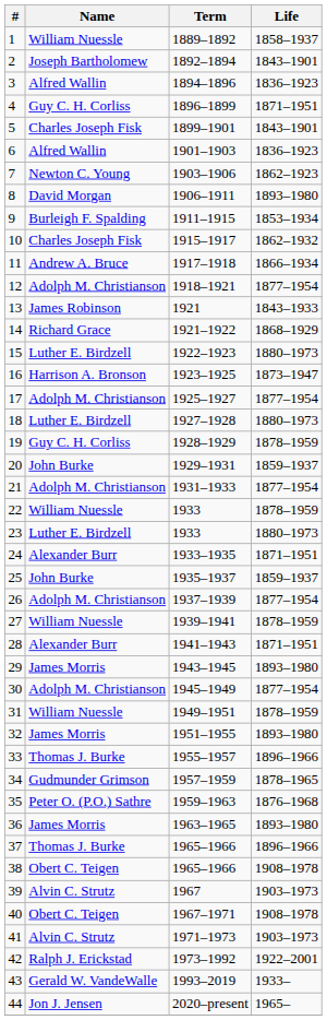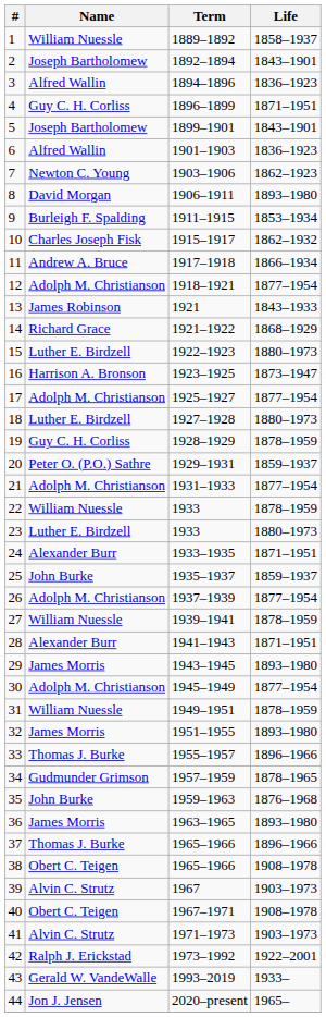5 | Name: Charles Joseph Fisk -> Joseph Bartholomew
20 | Name: John Burke -> Peter O. (P.O.) Sathre
35 | Name: Peter O. (P.O.) Sathre -> John Burke
